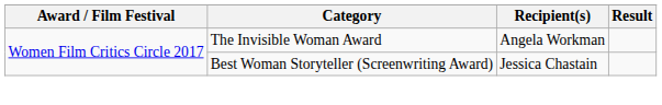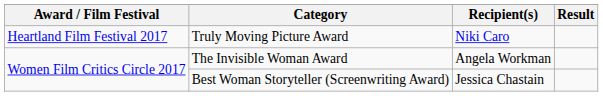+ row: Heartland Film Festival 2017 | Truly Moving Picture Award | Niki Caro
